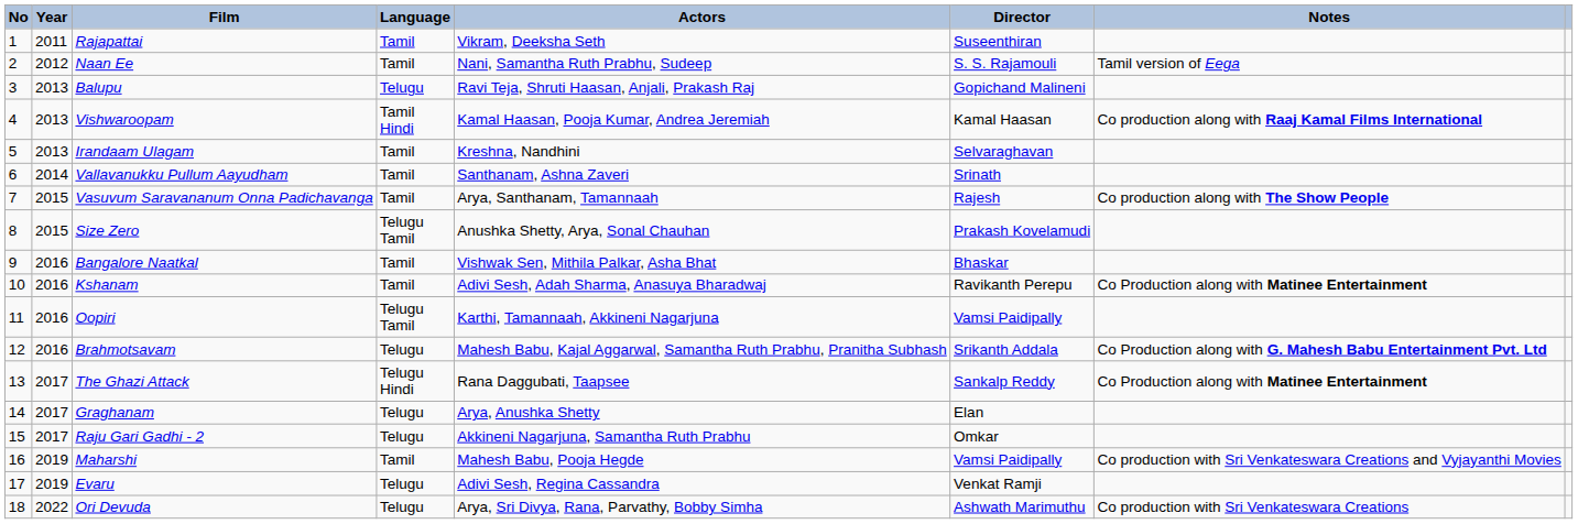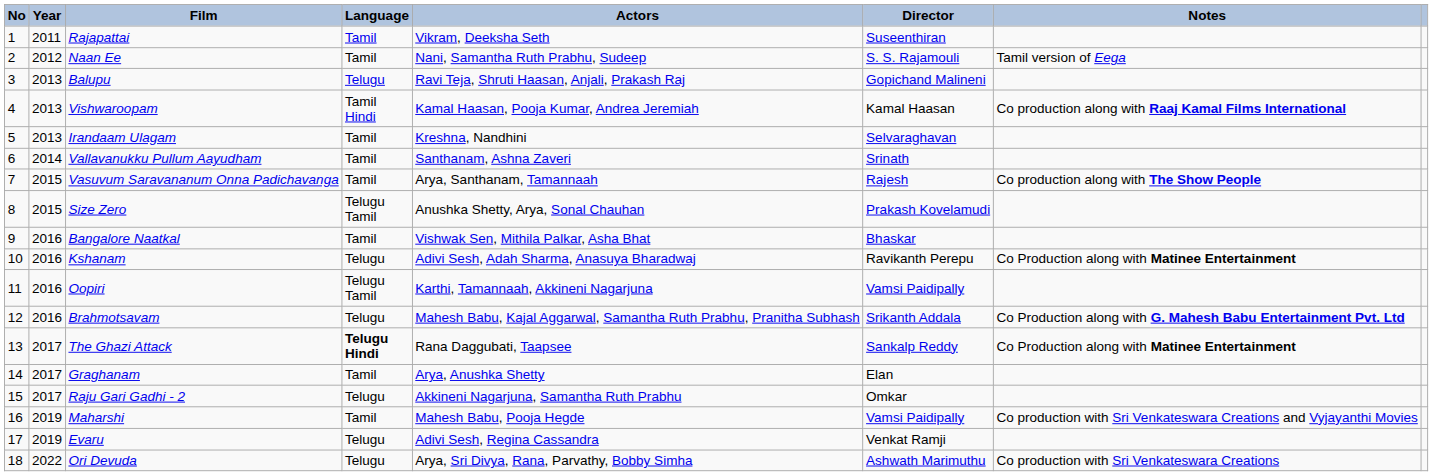Kshanam | Language: Tamil -> Telugu
The Ghazi Attack | Language: normal -> bold
Graghanam | Language: Telugu -> Tamil
